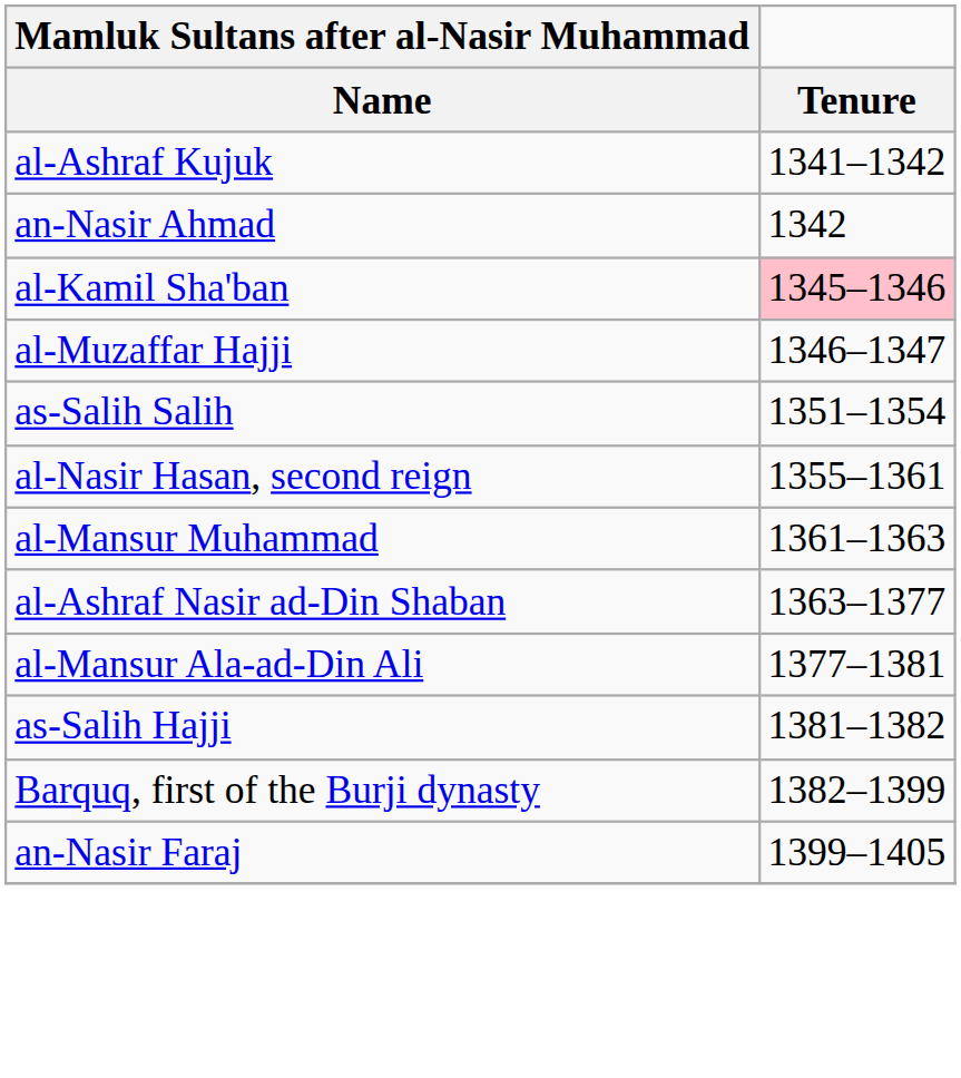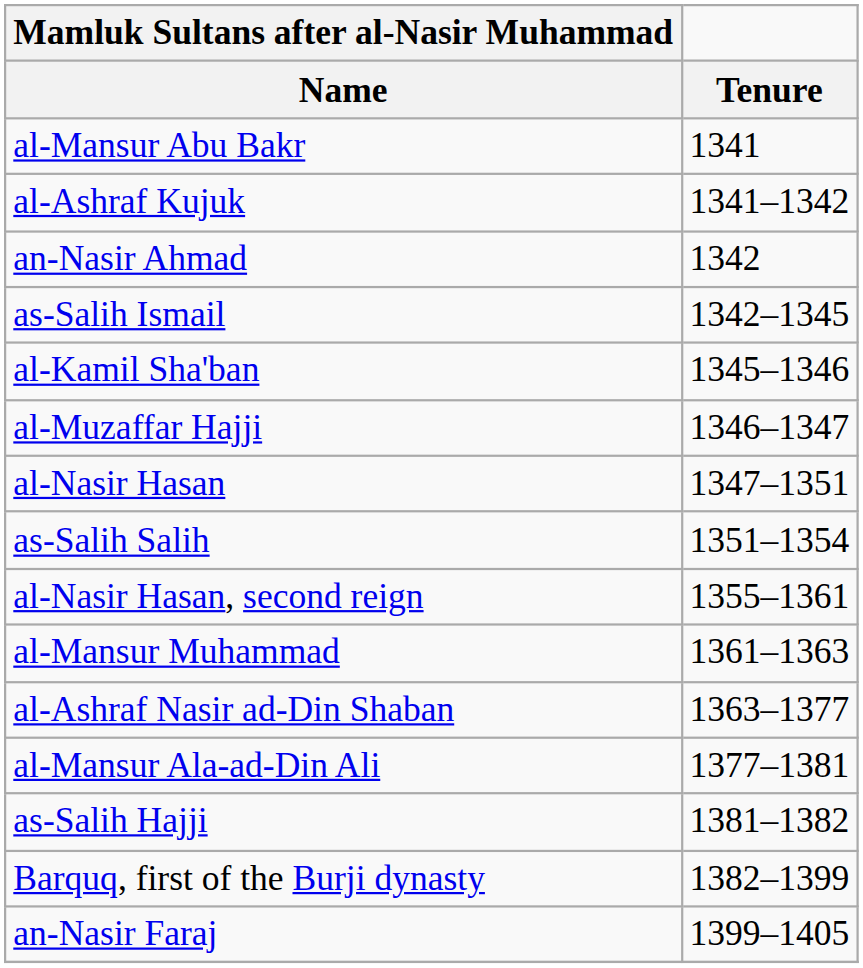+ row: al-Mansur Abu Bakr | 1341
+ row: as-Salih Ismail | 1342–1345
al-Kamil Sha'ban | Tenure: pink background -> no background
+ row: al-Nasir Hasan | 1347–1351
